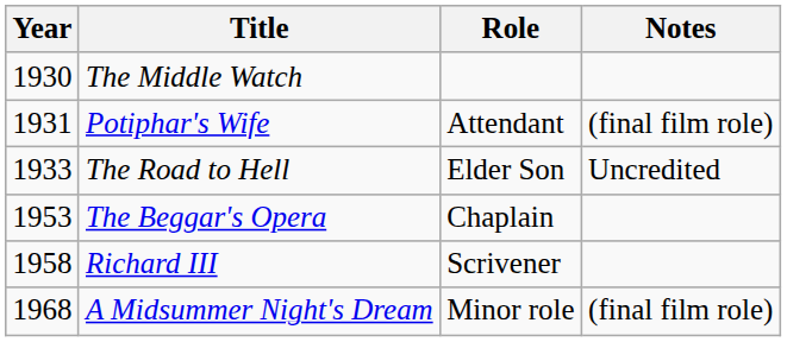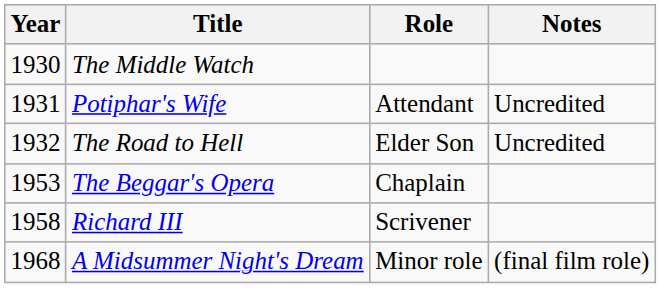Potiphar's Wife | Notes: (final film role) -> Uncredited
The Road to Hell | Year: 1933 -> 1932
